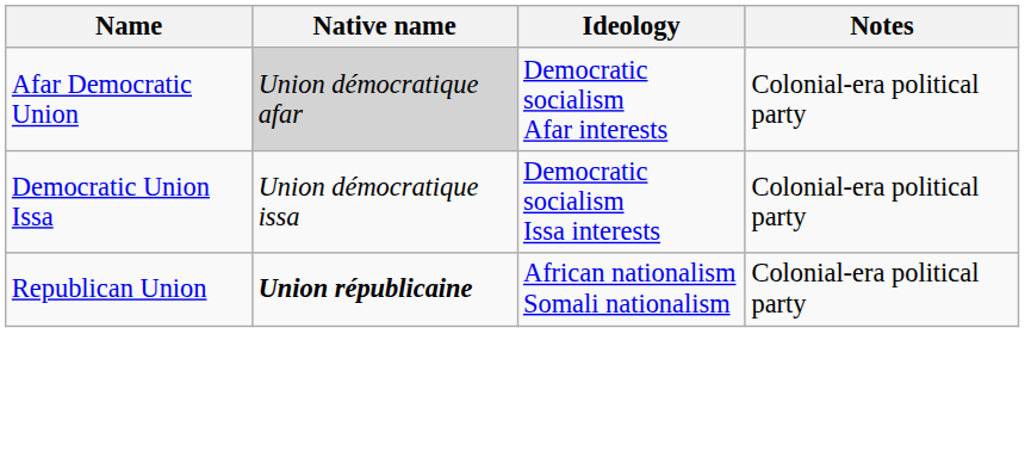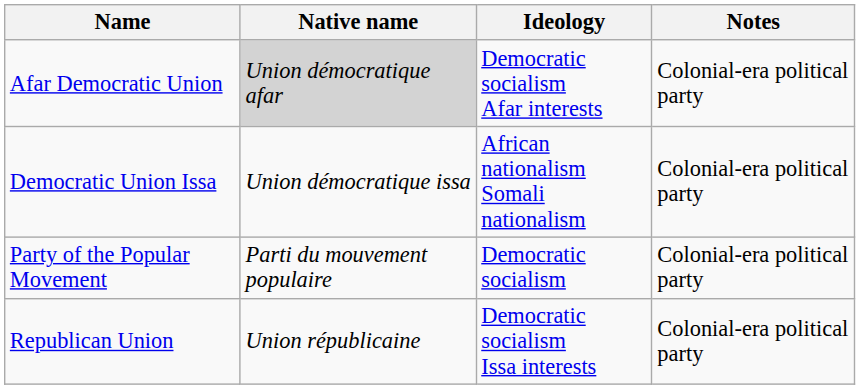Democratic Union Issa | Ideology: Democratic socialism Issa interests -> African nationalism Somali nationalism
+ row: Party of the Popular Movement | Parti du mouvement populaire | Democratic socialism | Colonial-era political party
Republican Union | Native name: bold -> normal
Republican Union | Ideology: African nationalism Somali nationalism -> Democratic socialism Issa interests
